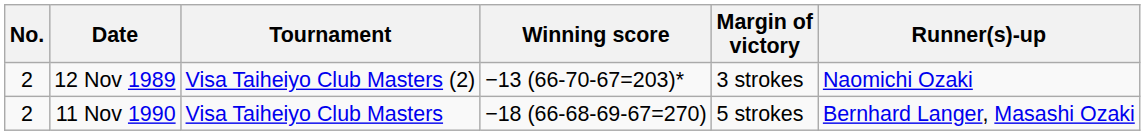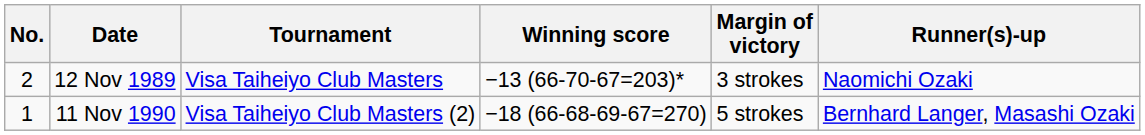12 Nov 1989 | Tournament: Visa Taiheiyo Club Masters (2) -> Visa Taiheiyo Club Masters
11 Nov 1990 | No.: 2 -> 1
11 Nov 1990 | Tournament: Visa Taiheiyo Club Masters -> Visa Taiheiyo Club Masters (2)
